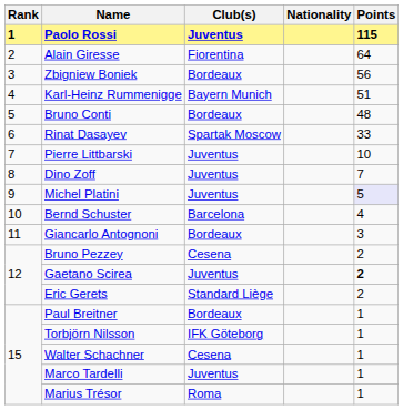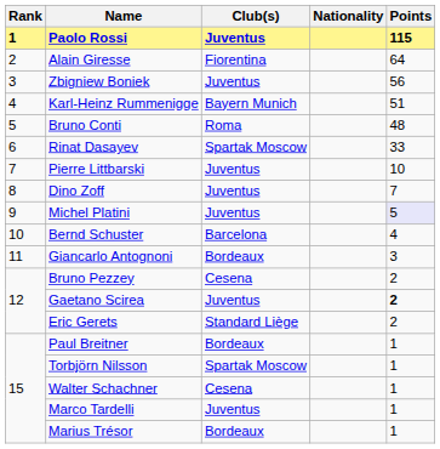Zbigniew Boniek | Club(s): Bordeaux -> Juventus
Bruno Conti | Club(s): Bordeaux -> Roma
Torbjörn Nilsson | Club(s): IFK Göteborg -> Spartak Moscow
Marius Trésor | Club(s): Roma -> Bordeaux
